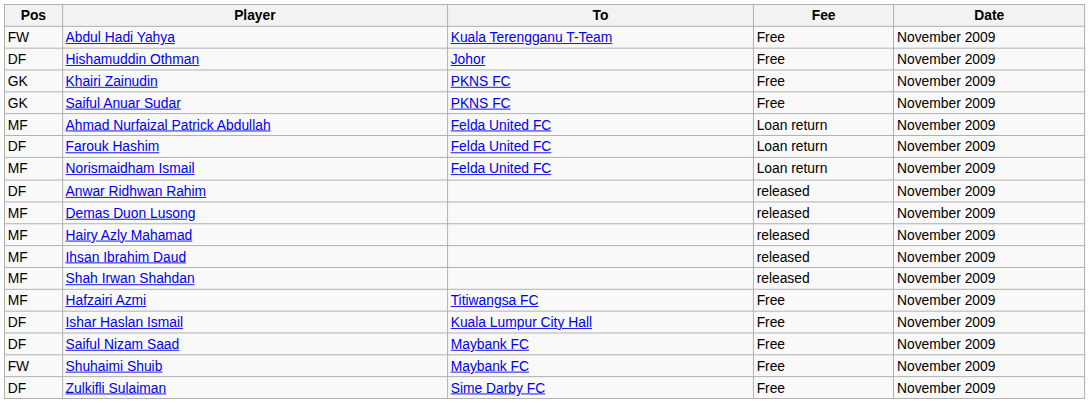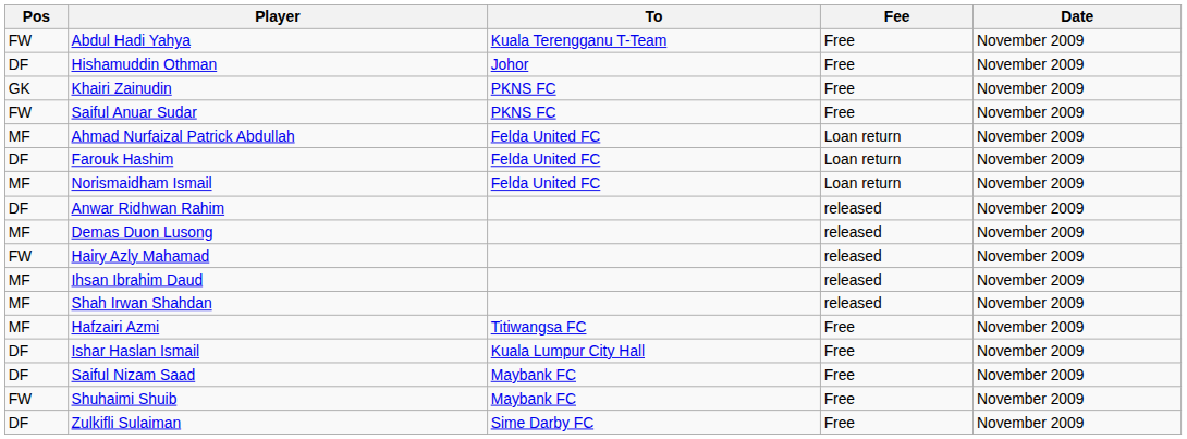Saiful Anuar Sudar | Pos: GK -> FW
Hairy Azly Mahamad | Pos: MF -> FW
